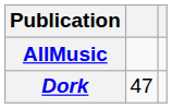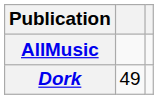Dork | column 2: 47 -> 49
